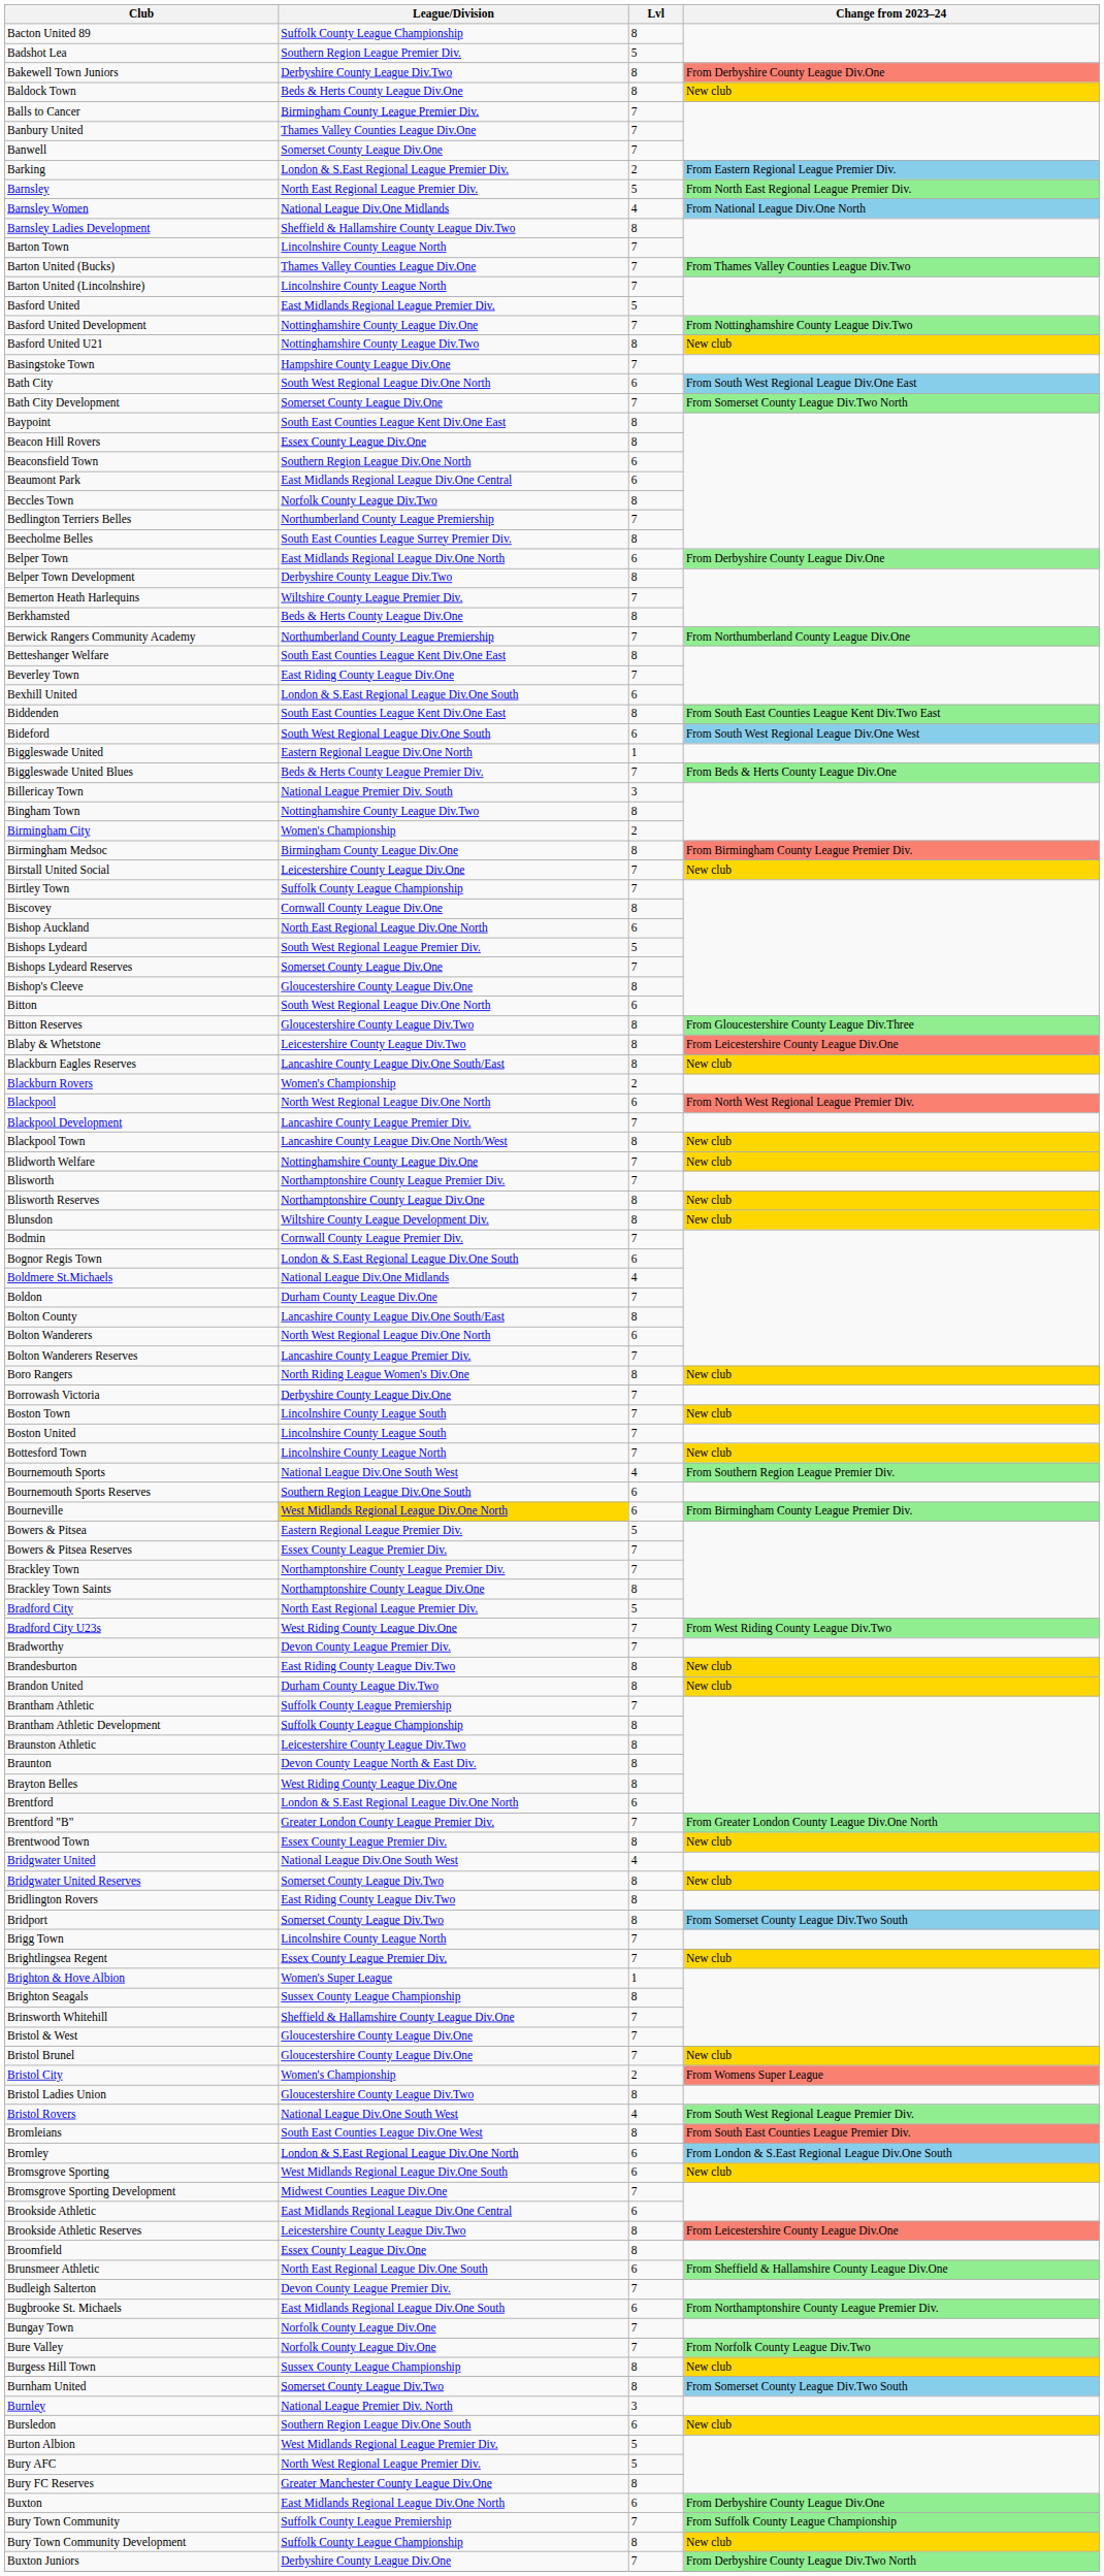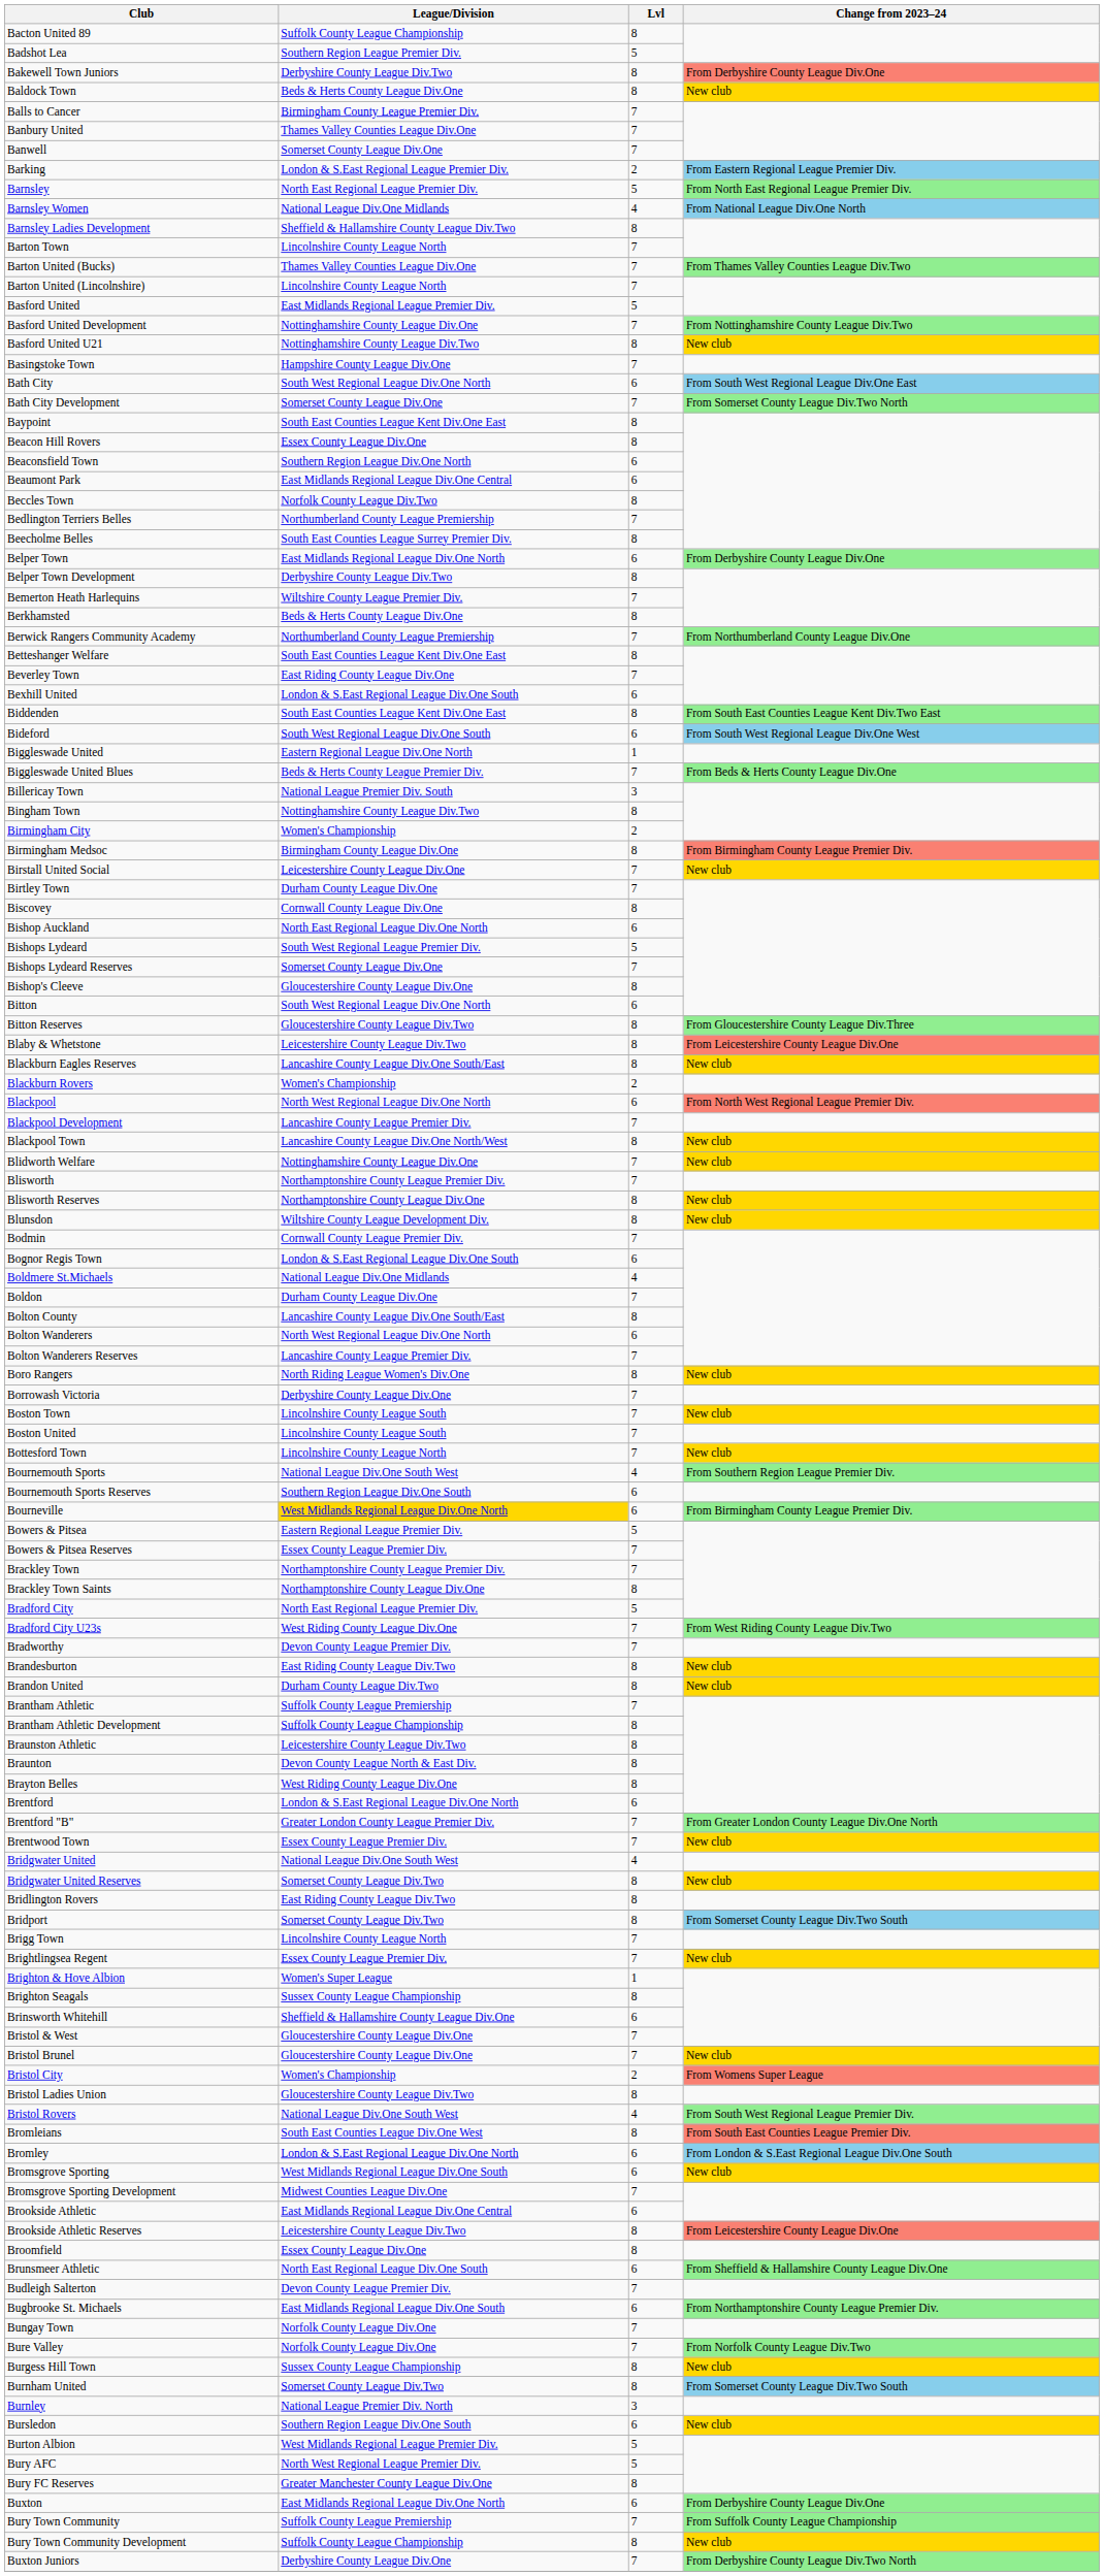Birtley Town | League/Division: Suffolk County League Championship -> Durham County League Div.One
Brentwood Town | Lvl: 8 -> 7
Brinsworth Whitehill | Lvl: 7 -> 6
